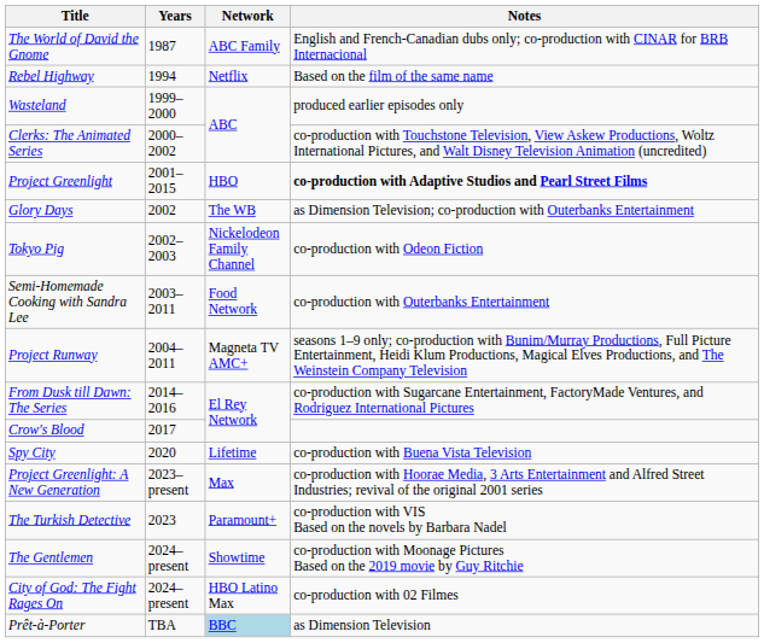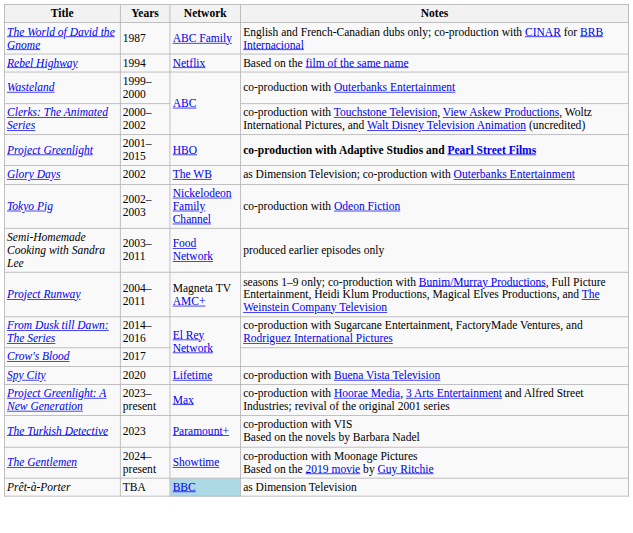Wasteland | Notes: produced earlier episodes only -> co-production with Outerbanks Entertainment
Semi-Homemade Cooking with Sandra Lee | Notes: co-production with Outerbanks Entertainment -> produced earlier episodes only
- row: City of God: The Fight Rages On | 2024–present | HBO Latino Max | co-production with 02 Filmes
